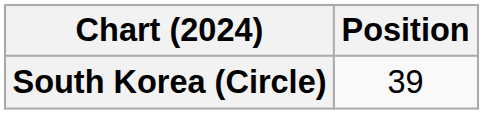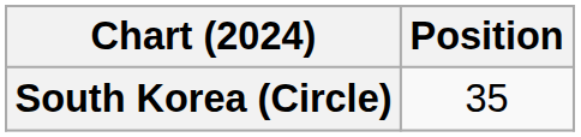South Korea (Circle) | Position: 39 -> 35
